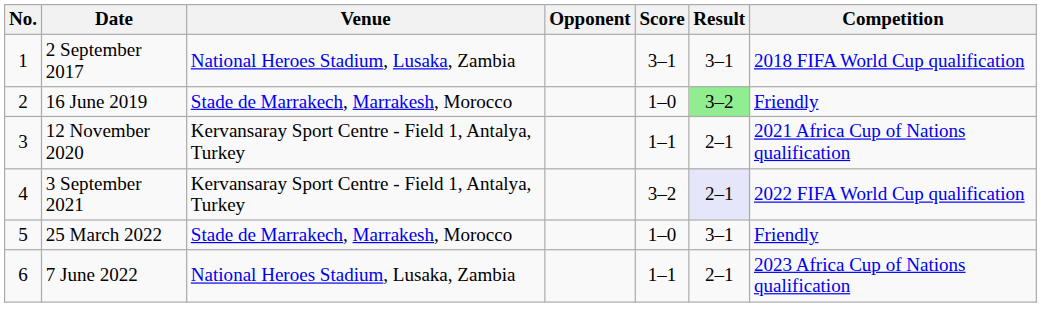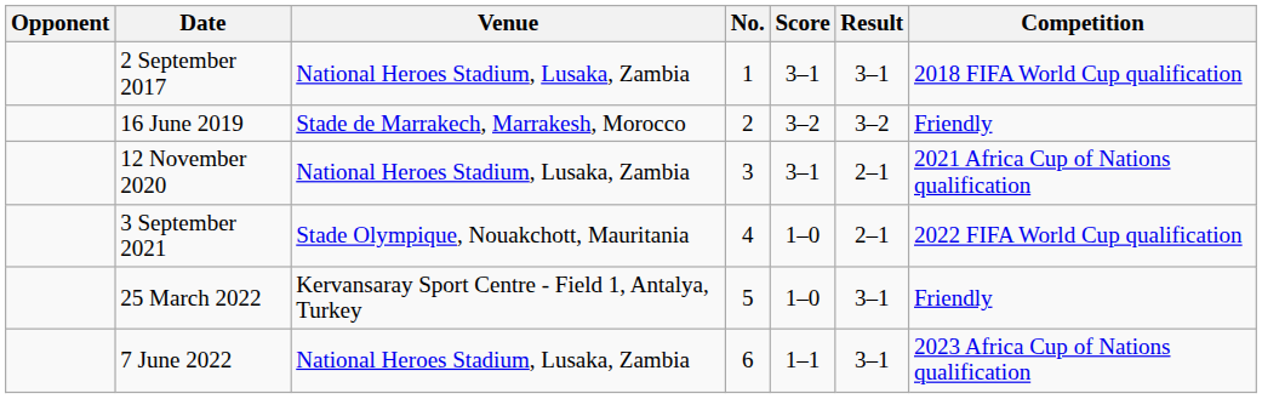columns swapped: No. <-> Opponent
16 June 2019 | Score: 1–0 -> 3–2
16 June 2019 | Result: lightgreen background -> no background
12 November 2020 | Venue: Kervansaray Sport Centre - Field 1, Antalya, Turkey -> National Heroes Stadium, Lusaka, Zambia
12 November 2020 | Score: 1–1 -> 3–1
3 September 2021 | Venue: Kervansaray Sport Centre - Field 1, Antalya, Turkey -> Stade Olympique, Nouakchott, Mauritania
3 September 2021 | Score: 3–2 -> 1–0
3 September 2021 | Result: lavender background -> no background
25 March 2022 | Venue: Stade de Marrakech, Marrakesh, Morocco -> Kervansaray Sport Centre - Field 1, Antalya, Turkey
7 June 2022 | Result: 2–1 -> 3–1
